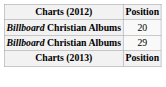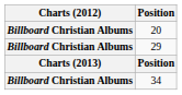+ row: Billboard Christian Albums | 34
